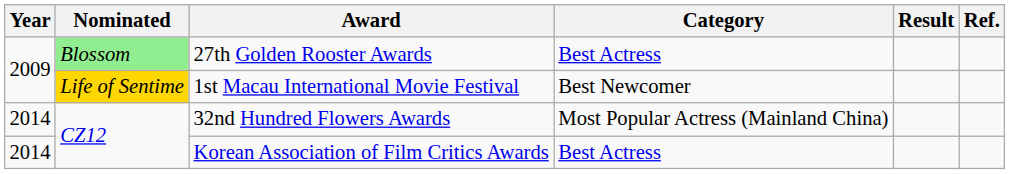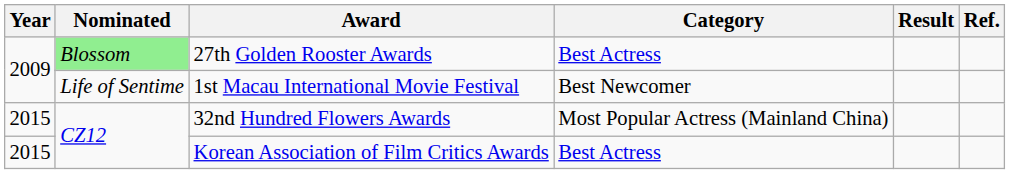1st Macau International Movie Festival | Nominated: gold background -> no background
32nd Hundred Flowers Awards | Year: 2014 -> 2015
Korean Association of Film Critics Awards | Year: 2014 -> 2015
